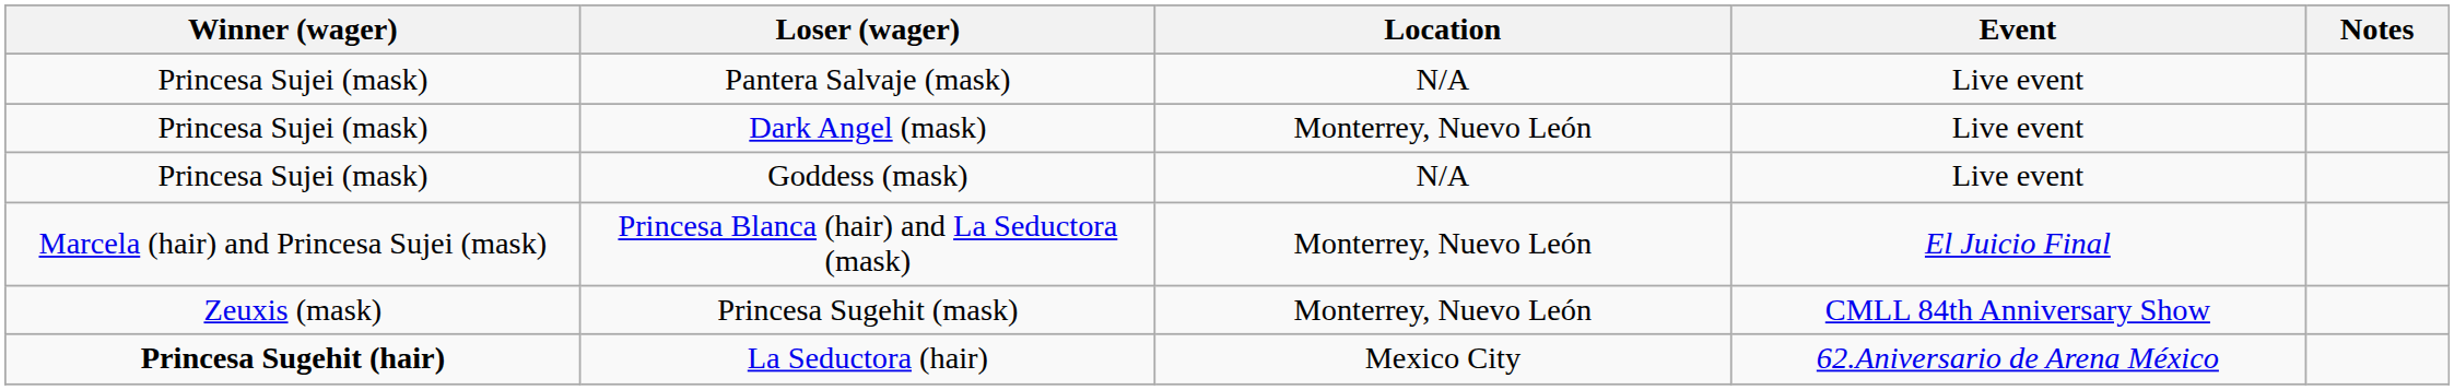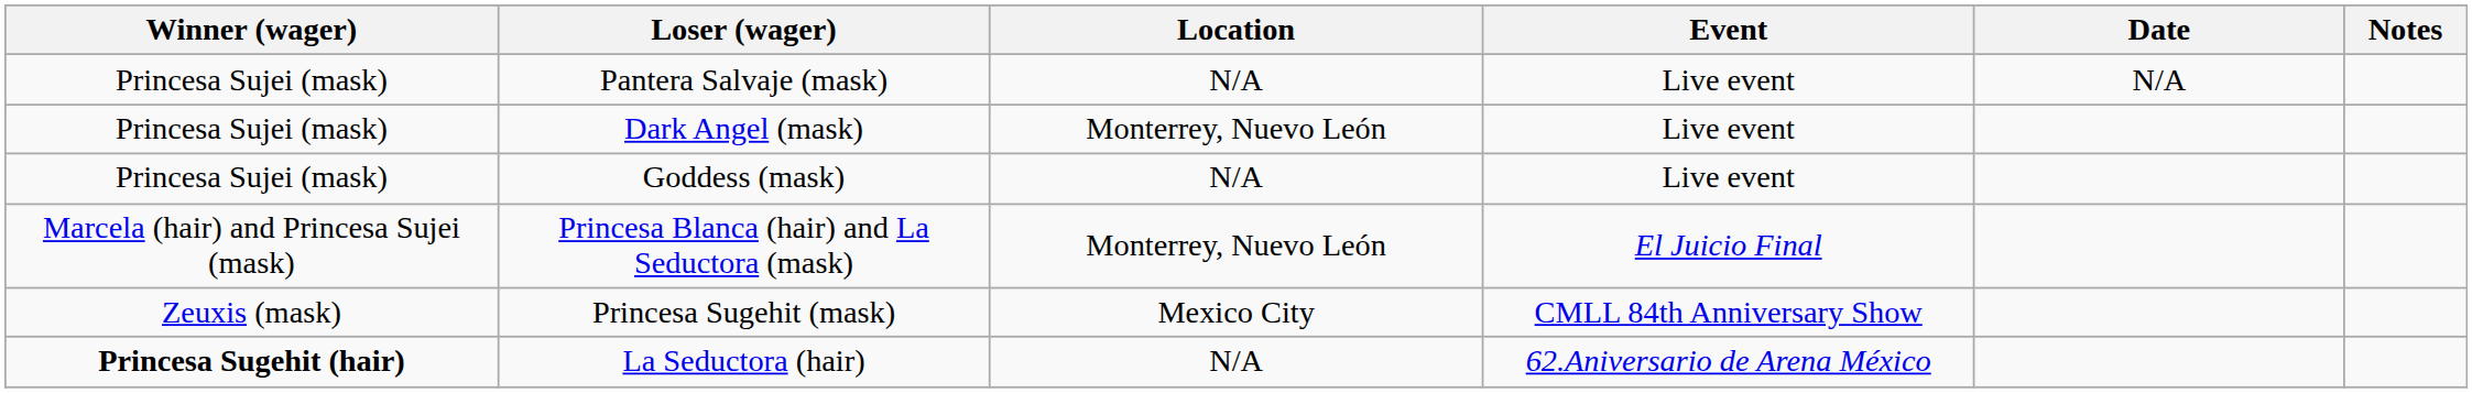+ column: Date | N/A
Princesa Sugehit (mask) | Location: Monterrey, Nuevo León -> Mexico City
La Seductora (hair) | Location: Mexico City -> N/A
